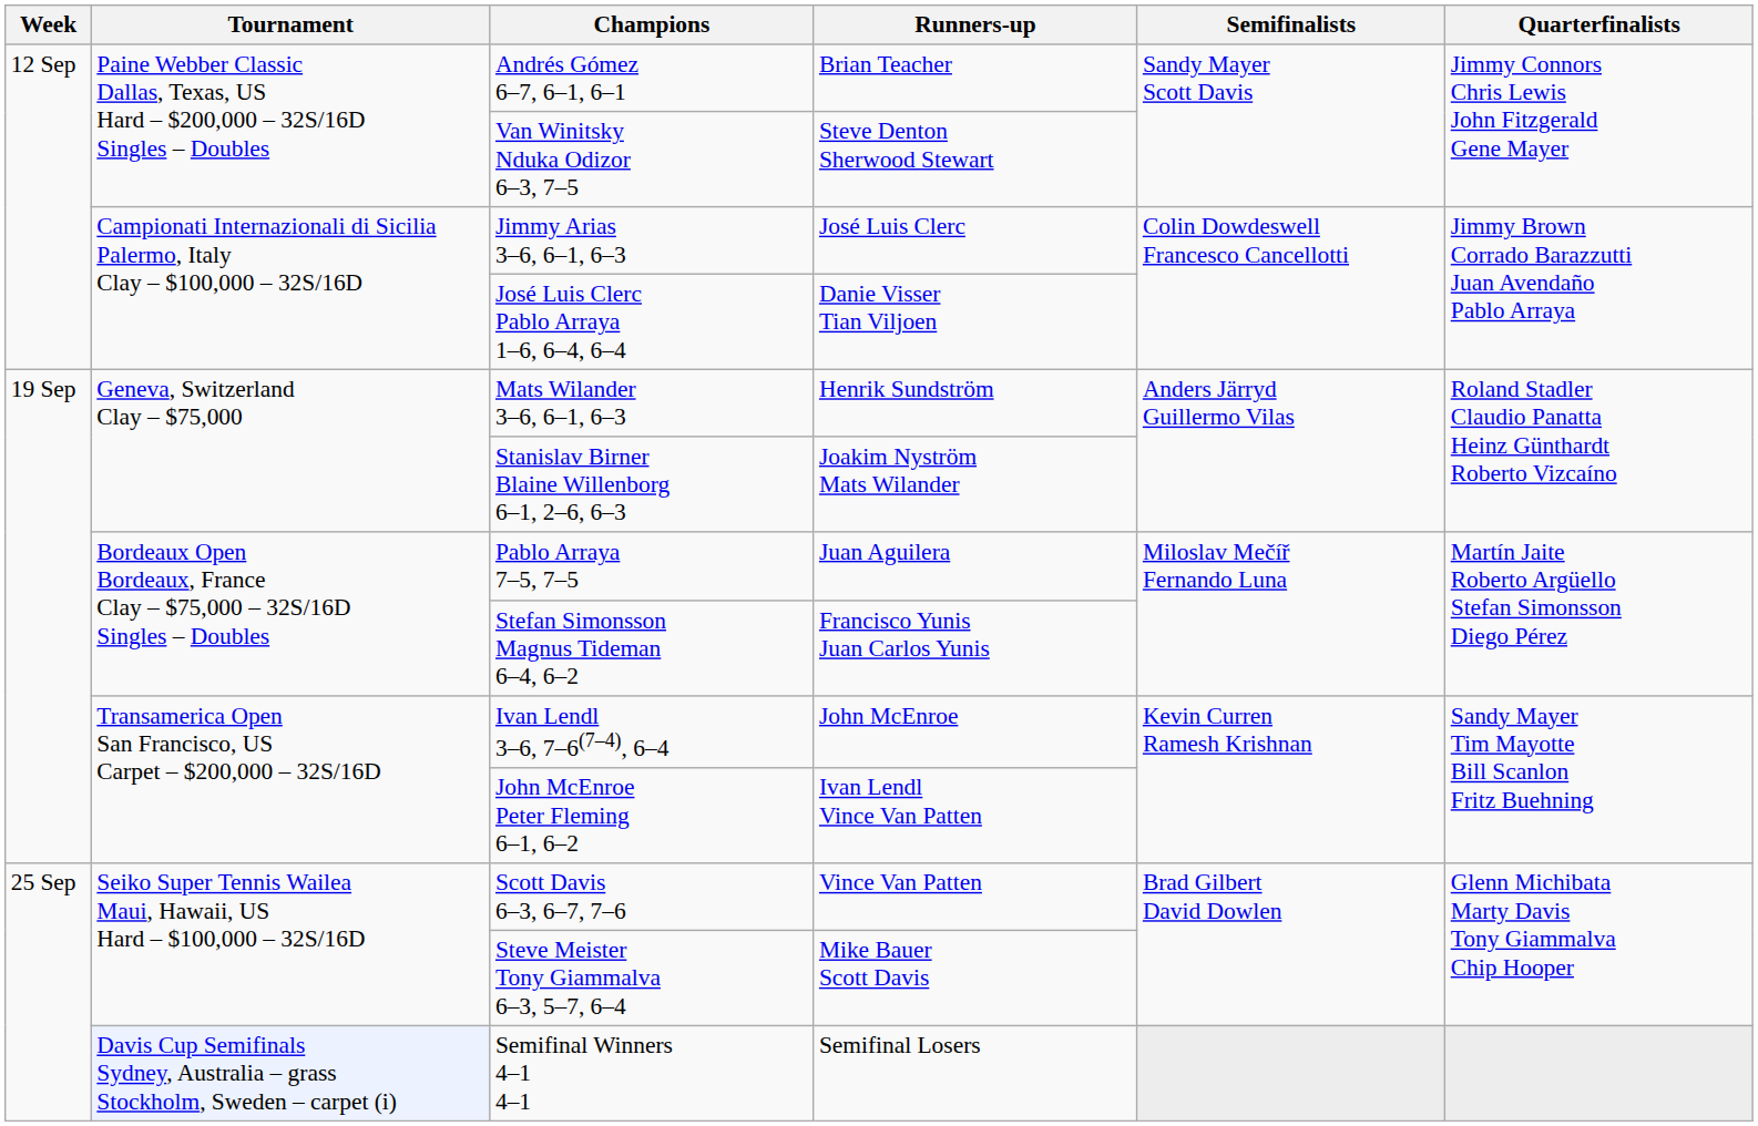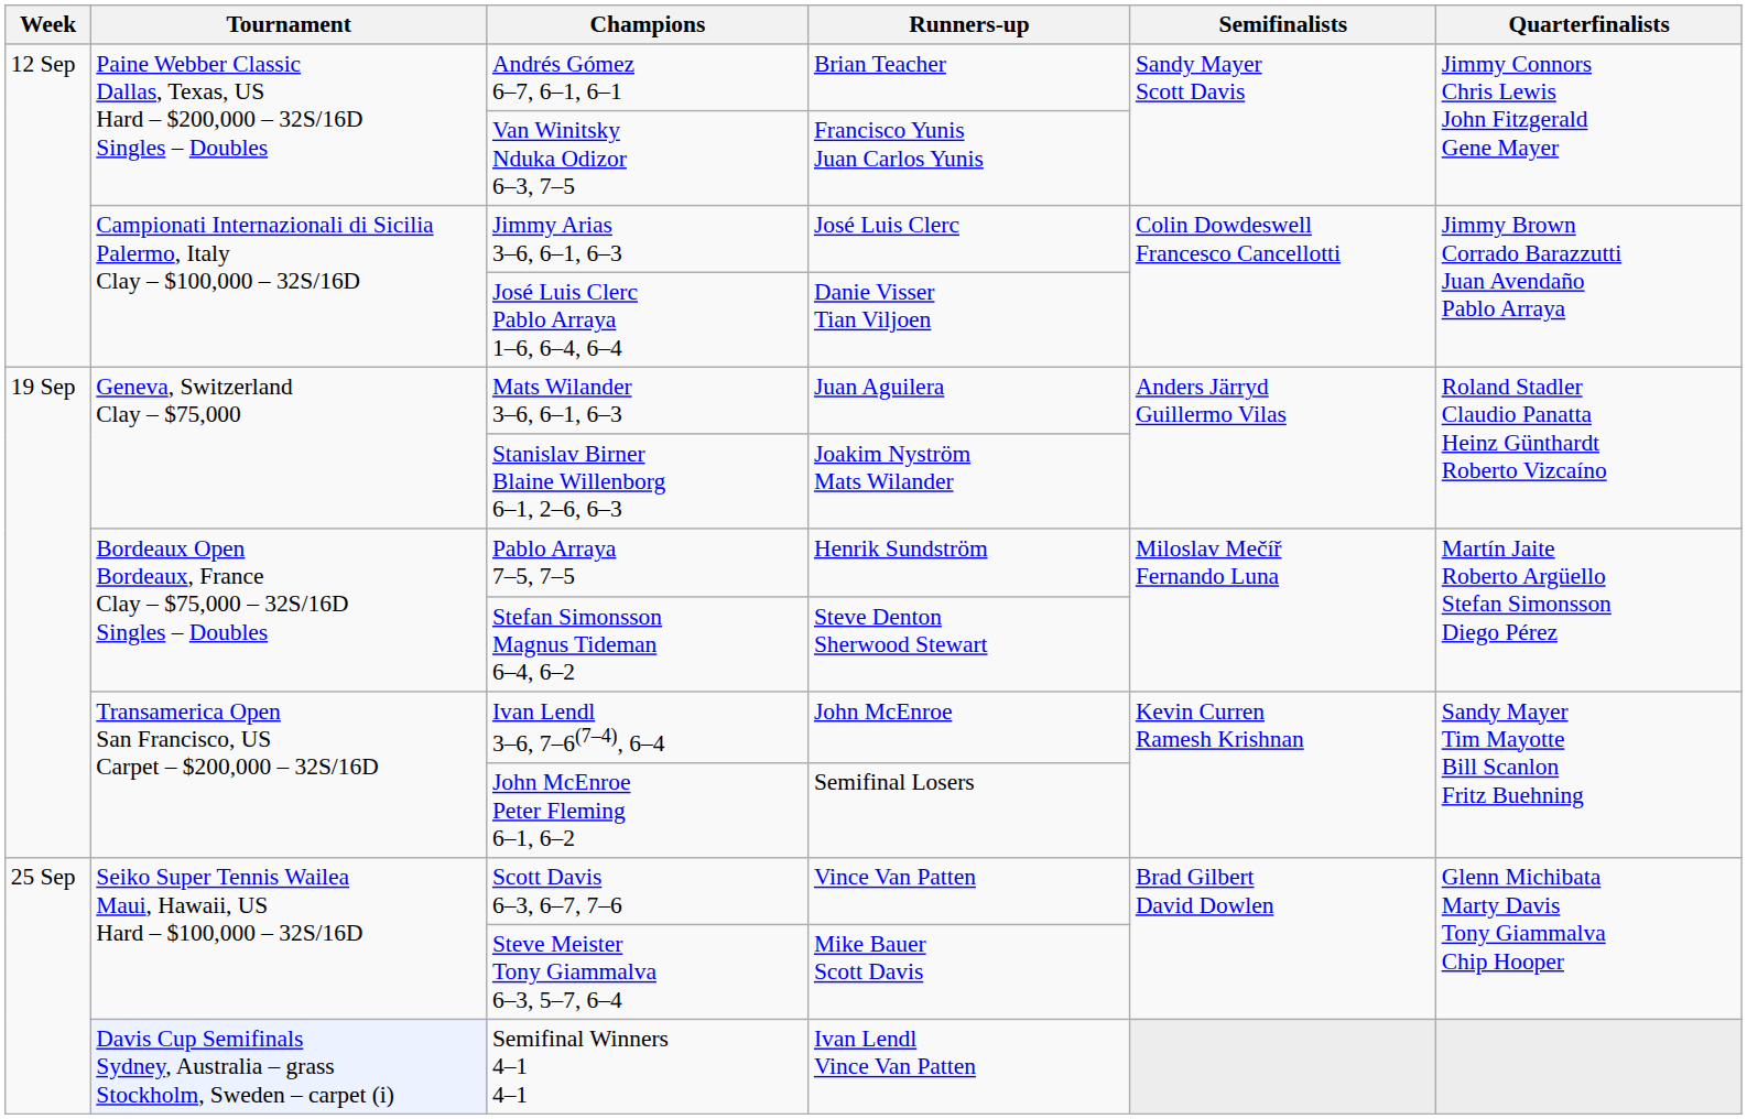Van Winitsky Nduka Odizor 6–3, 7–5 | Runners-up: Steve Denton Sherwood Stewart -> Francisco Yunis Juan Carlos Yunis
Mats Wilander 3–6, 6–1, 6–3 | Runners-up: Henrik Sundström -> Juan Aguilera
Pablo Arraya 7–5, 7–5 | Runners-up: Juan Aguilera -> Henrik Sundström
Stefan Simonsson Magnus Tideman 6–4, 6–2 | Runners-up: Francisco Yunis Juan Carlos Yunis -> Steve Denton Sherwood Stewart
John McEnroe Peter Fleming 6–1, 6–2 | Runners-up: Ivan Lendl Vince Van Patten -> Semifinal Losers
Semifinal Winners 4–1 4–1 | Runners-up: Semifinal Losers -> Ivan Lendl Vince Van Patten
